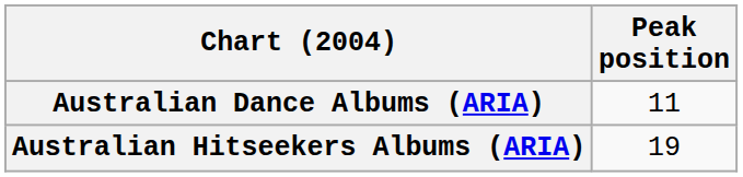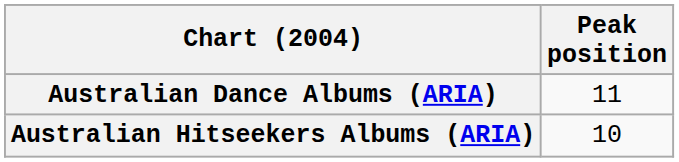Australian Hitseekers Albums (ARIA) | Peak position: 19 -> 10
